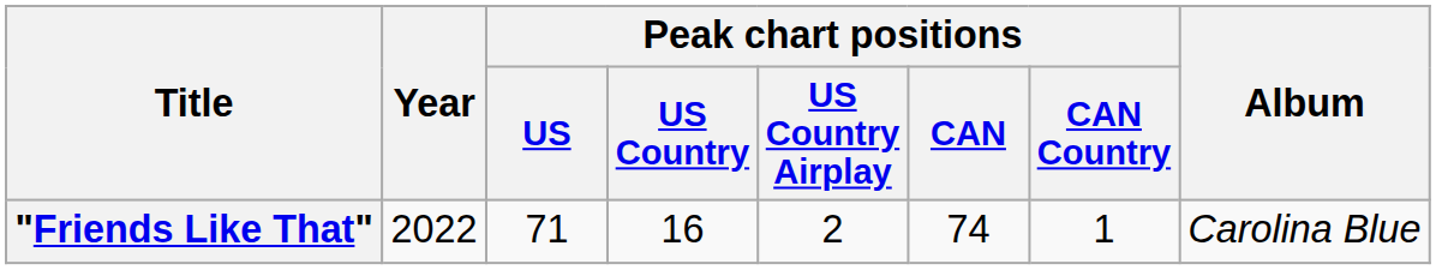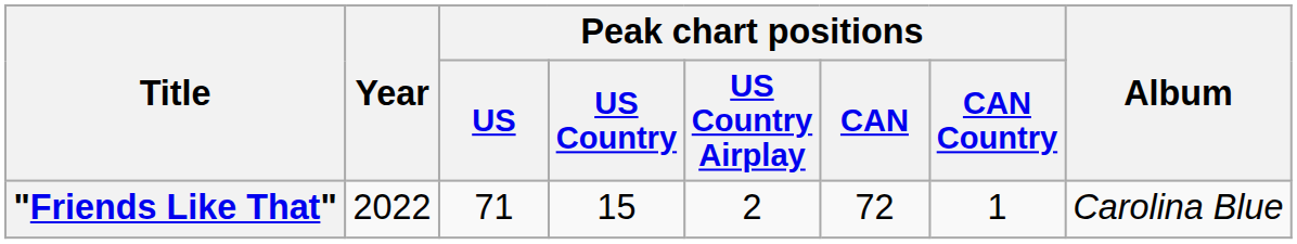"Friends Like That" | Peak chart positions / US Country: 16 -> 15
"Friends Like That" | Peak chart positions / CAN: 74 -> 72
